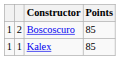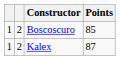Kalex | column 2: 1 -> 2
Kalex | Points: 85 -> 87
